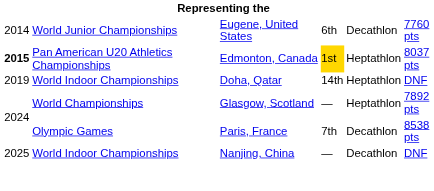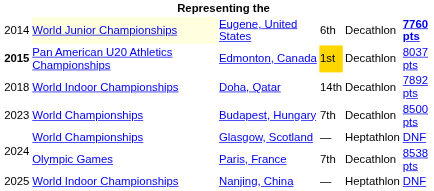Eugene, United States | column 2: no background -> lightyellow background
Eugene, United States | column 6: normal -> bold
Edmonton, Canada | column 5: Heptathlon -> Decathlon
Doha, Qatar | column 1: 2019 -> 2018
Doha, Qatar | column 5: Heptathlon -> Decathlon
Doha, Qatar | column 6: DNF -> 7892 pts
+ row: 2023 | World Championships | Budapest, Hungary | 7th | Decathlon | 8500 pts
Glasgow, Scotland | column 6: 7892 pts -> DNF
Nanjing, China | column 5: Decathlon -> Heptathlon
